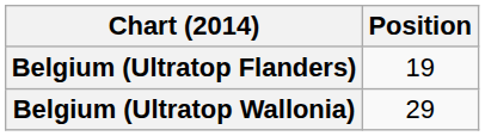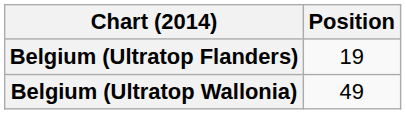Belgium (Ultratop Wallonia) | Position: 29 -> 49
